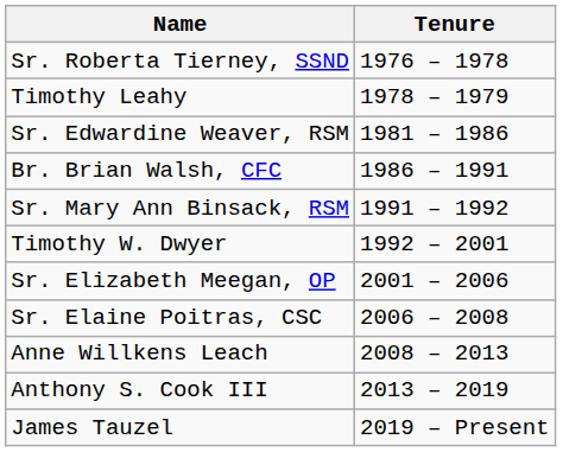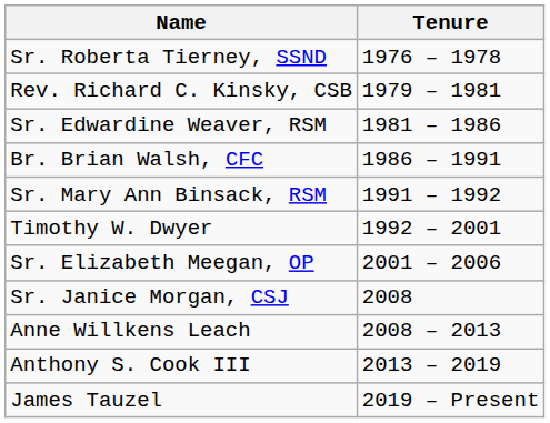- row: Timothy Leahy | 1978 – 1979
+ row: Rev. Richard C. Kinsky, CSB | 1979 – 1981
- row: Sr. Elaine Poitras, CSC | 2006 – 2008
+ row: Sr. Janice Morgan, CSJ | 2008
